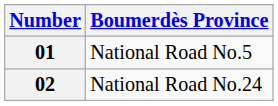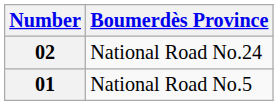rows swapped: 01 <-> 02
